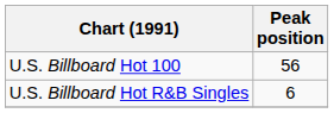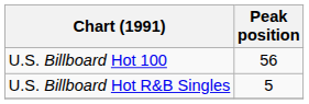U.S. Billboard Hot R&B Singles | Peak position: 6 -> 5
